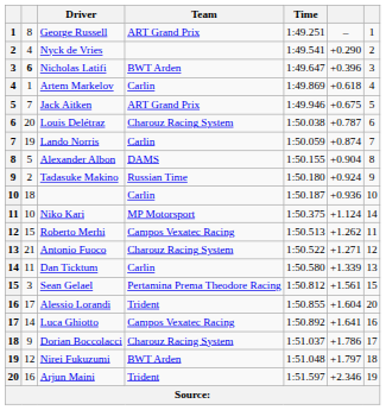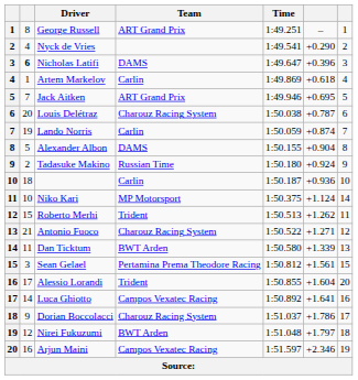Nicholas Latifi | Team: BWT Arden -> DAMS
Jack Aitken | column 6: +0.675 -> +0.695
Roberto Merhi | Team: Campos Vexatec Racing -> Trident
Dan Ticktum | Team: Carlin -> BWT Arden
Arjun Maini | Team: Trident -> Campos Vexatec Racing
